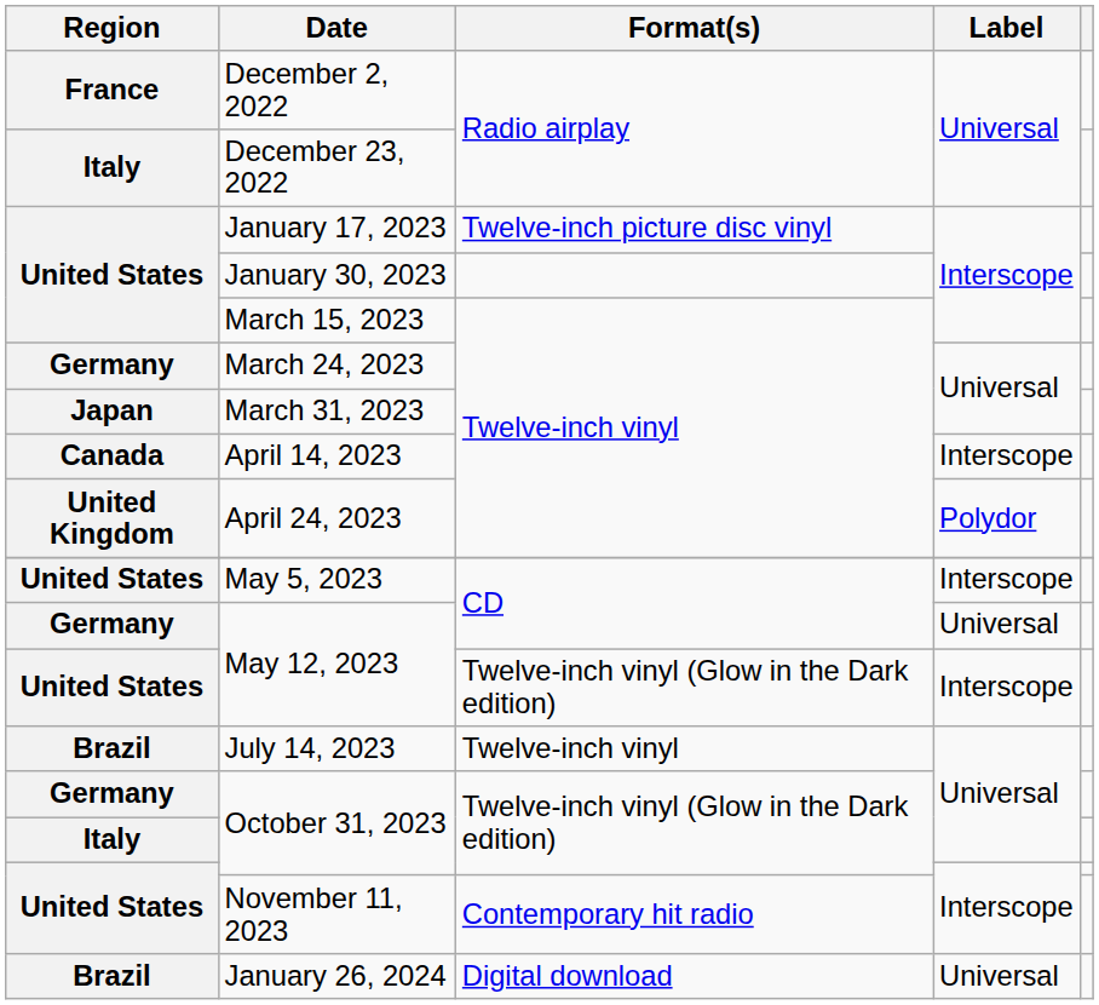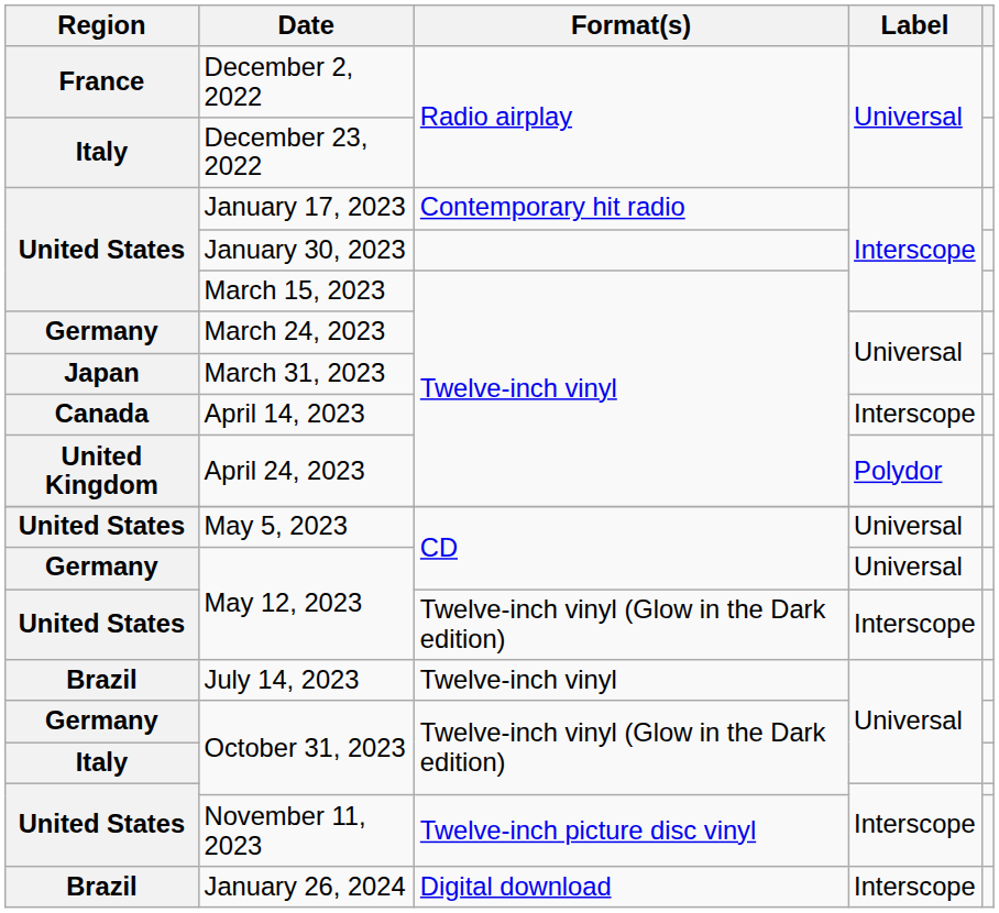January 17, 2023 | Format(s): Twelve-inch picture disc vinyl -> Contemporary hit radio
May 5, 2023 | Label: Interscope -> Universal
November 11, 2023 | Format(s): Contemporary hit radio -> Twelve-inch picture disc vinyl
January 26, 2024 | Label: Universal -> Interscope
